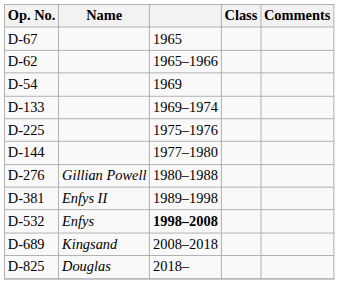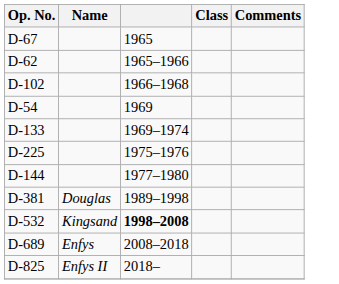+ row: D-102 | 1966–1968
- row: D-276 | Gillian Powell | 1980–1988
D-381 | Name: Enfys II -> Douglas
D-532 | Name: Enfys -> Kingsand
D-689 | Name: Kingsand -> Enfys
D-825 | Name: Douglas -> Enfys II
